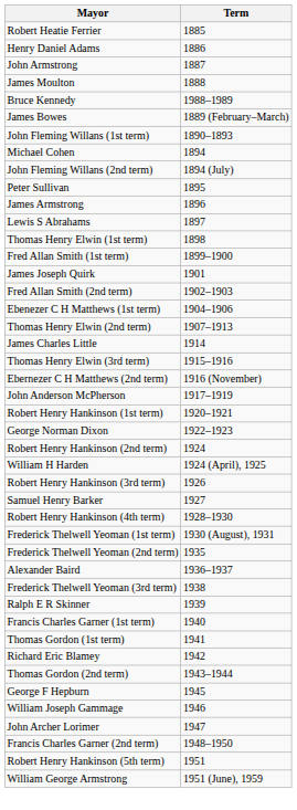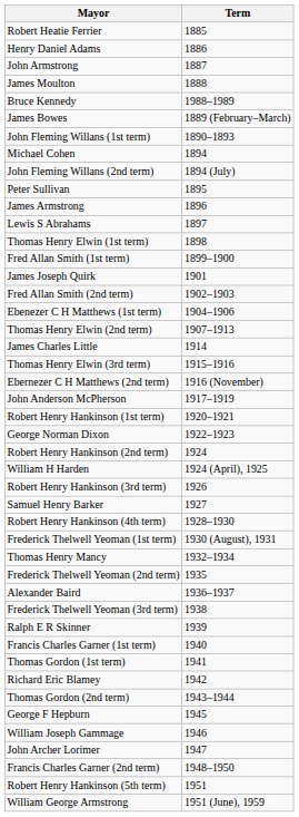+ row: Thomas Henry Mancy | 1932–1934
